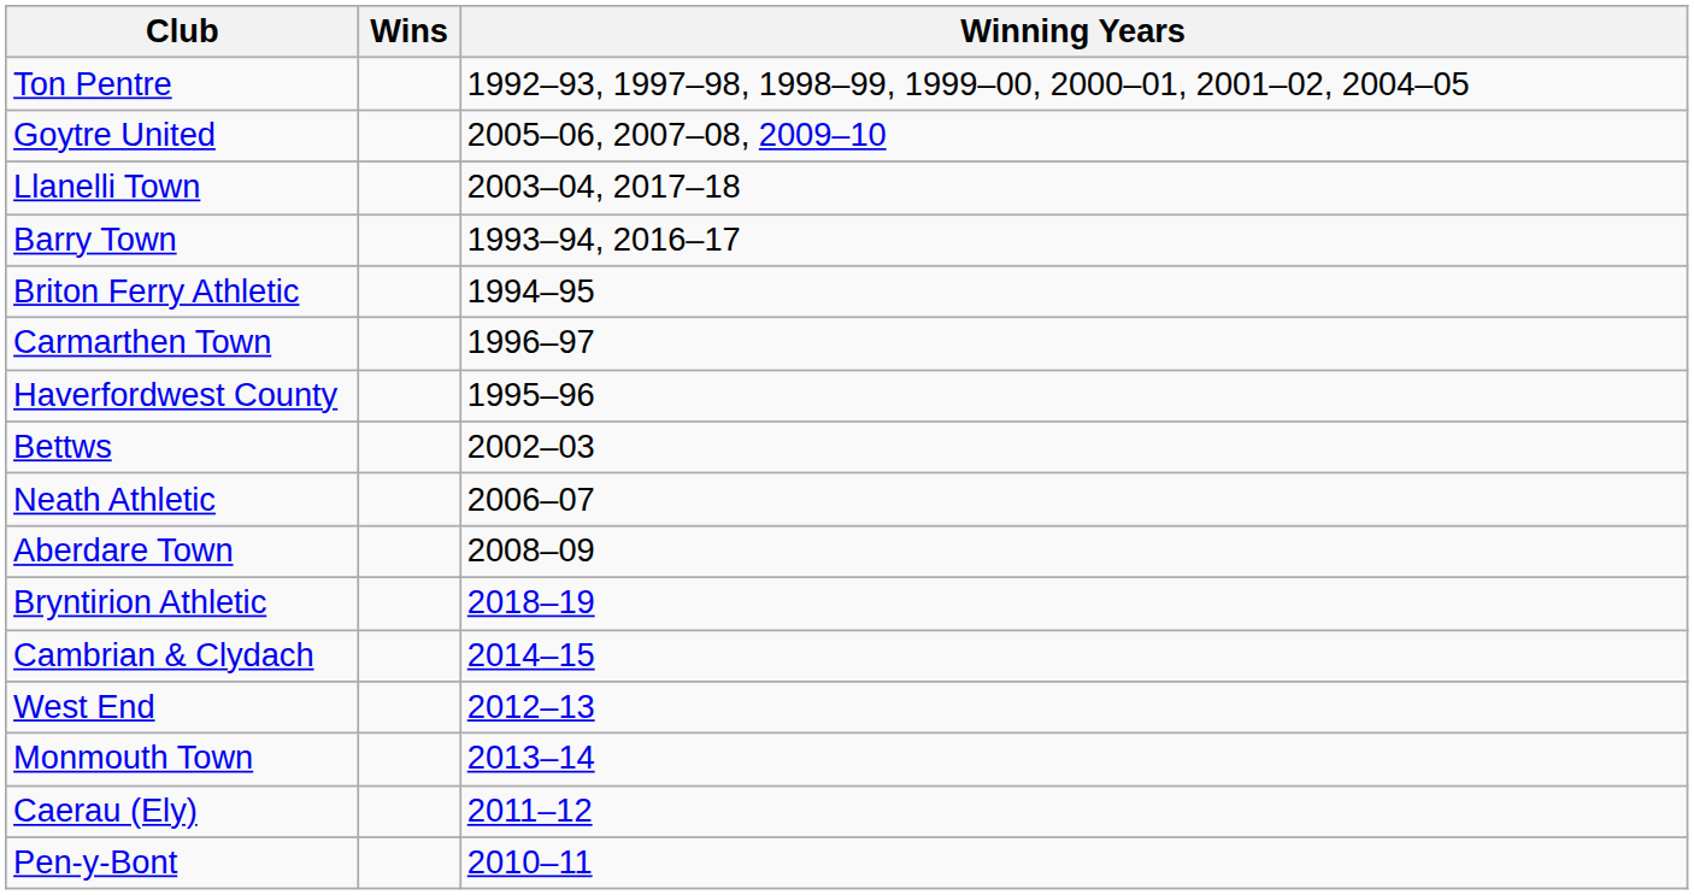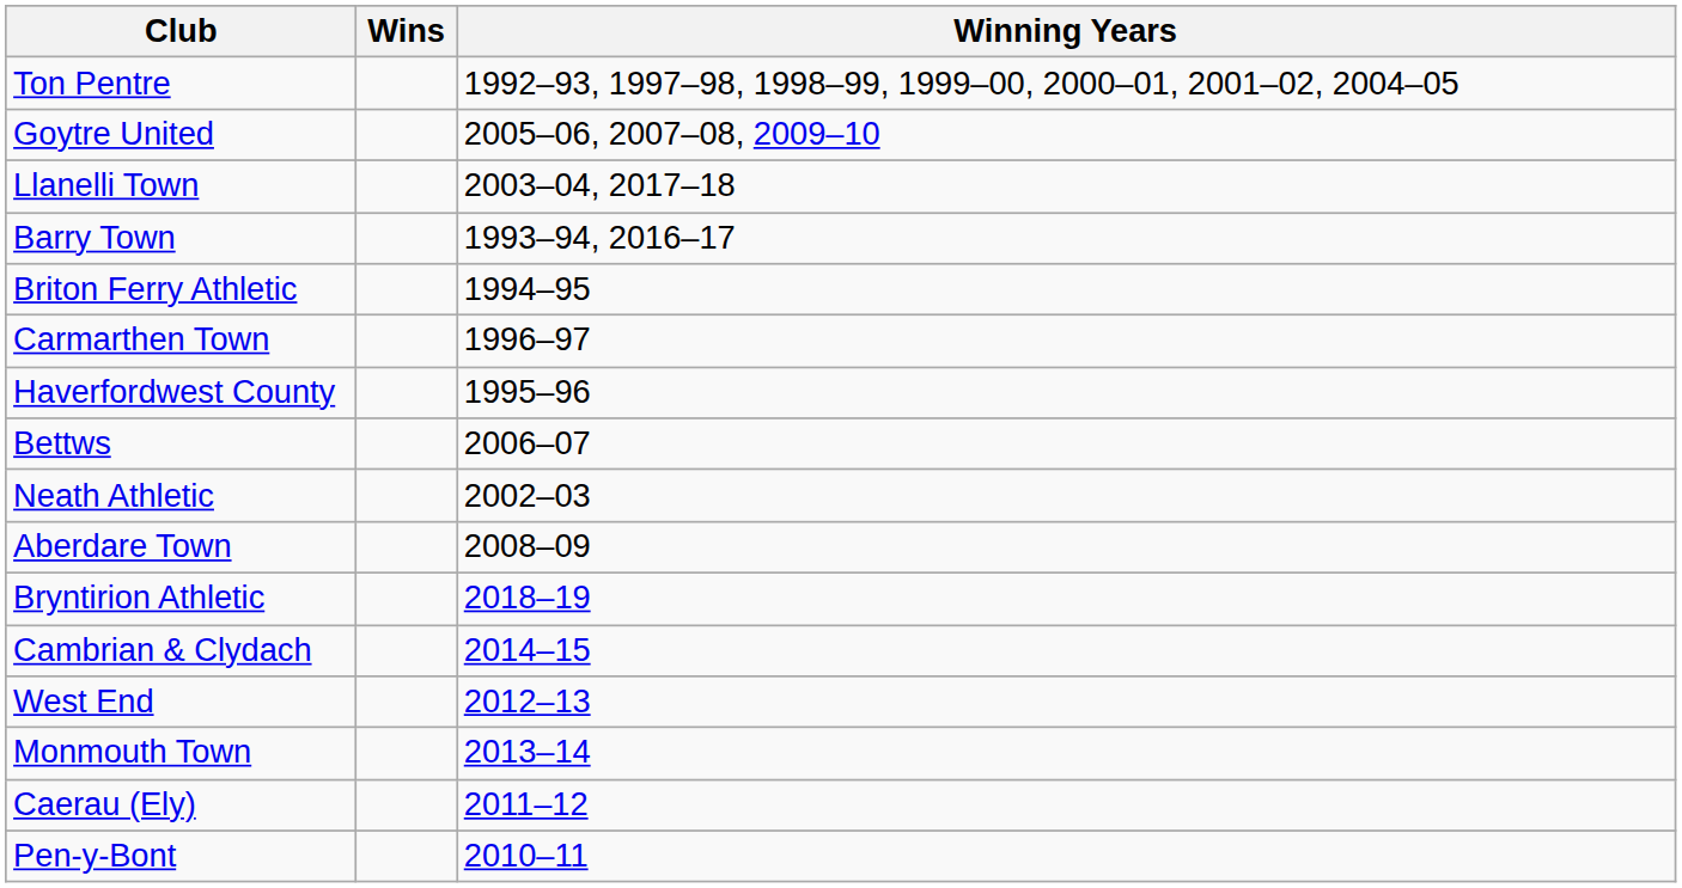Bettws | Winning Years: 2002–03 -> 2006–07
Neath Athletic | Winning Years: 2006–07 -> 2002–03
